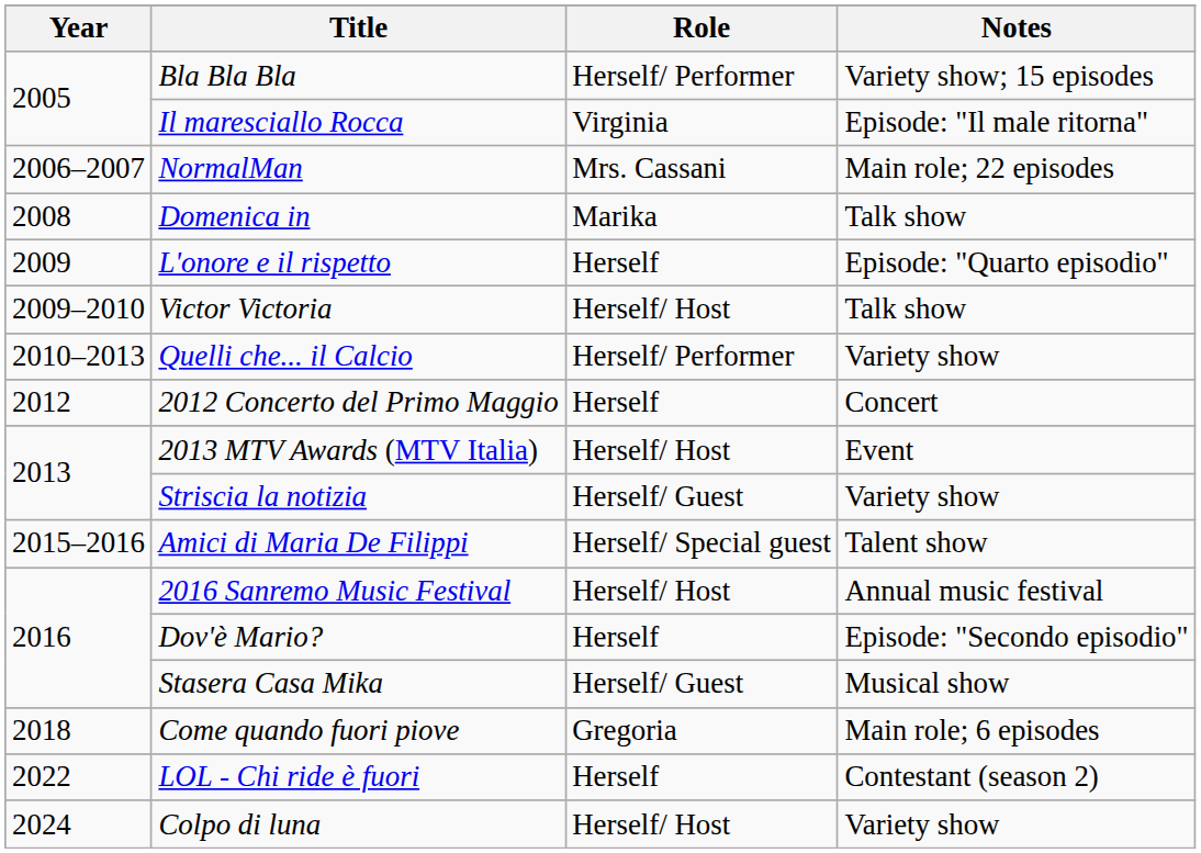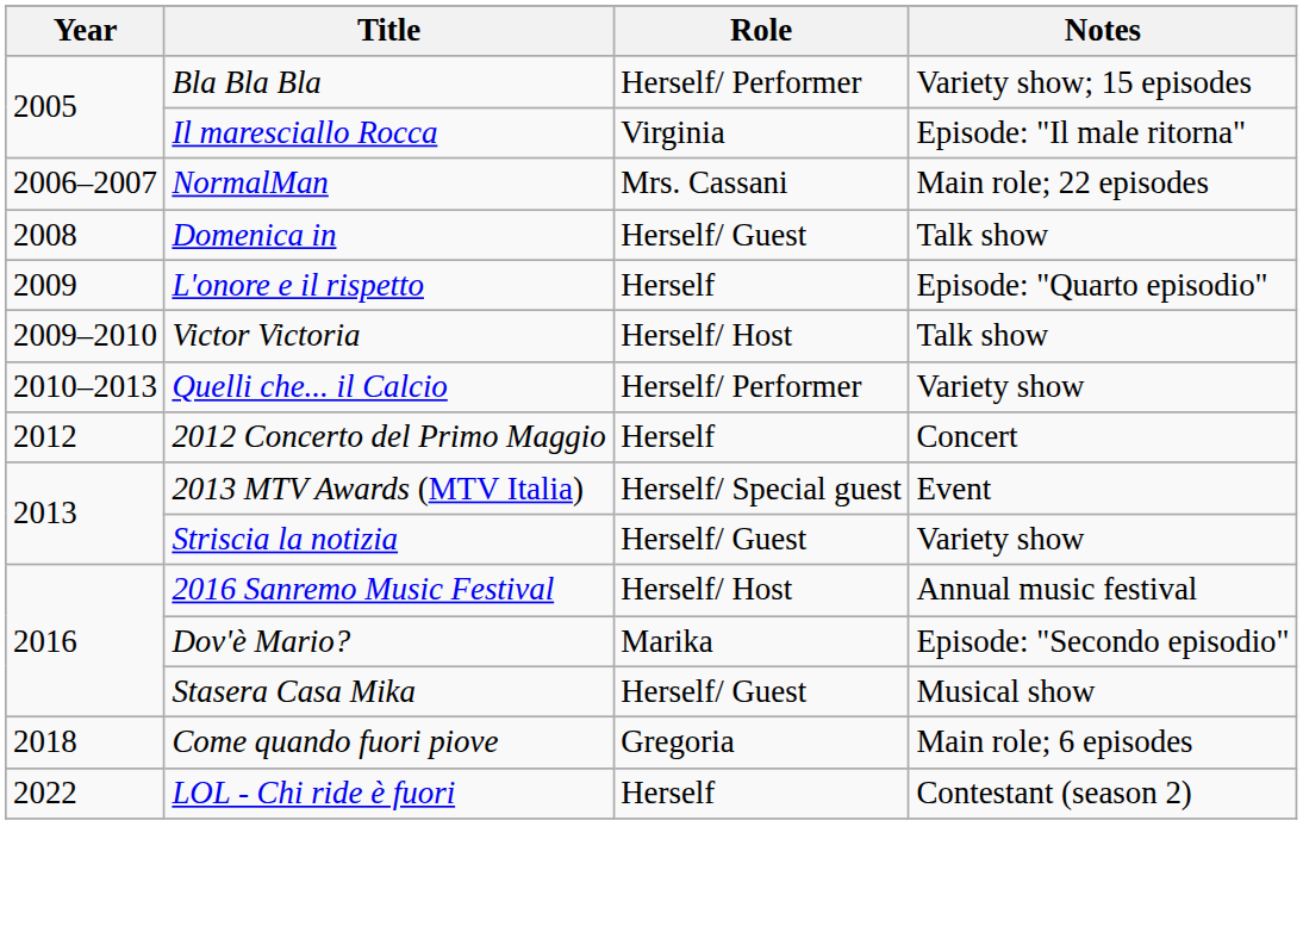Domenica in | Role: Marika -> Herself/ Guest
2013 MTV Awards (MTV Italia) | Role: Herself/ Host -> Herself/ Special guest
- row: 2015–2016 | Amici di Maria De Filippi | Herself/ Special guest | Talent show
Dov'è Mario? | Role: Herself -> Marika
- row: 2024 | Colpo di luna | Herself/ Host | Variety show
